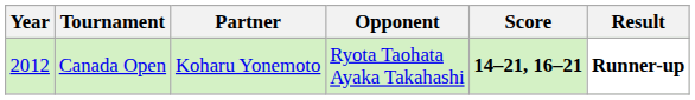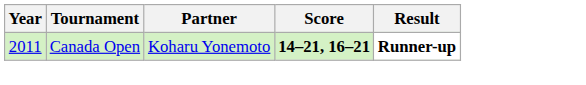- column: Opponent | Ryota Taohata Ayaka Takahashi
Canada Open | Year: 2012 -> 2011
